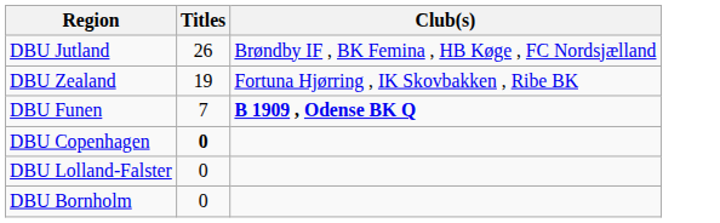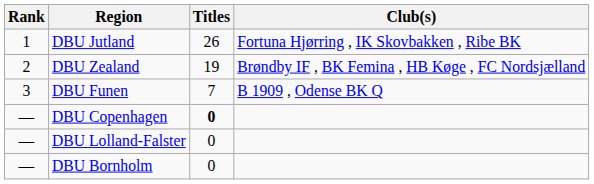+ column: Rank | 1 | 2 | 3 | — | — | —
DBU Jutland | Club(s): Brøndby IF , BK Femina , HB Køge , FC Nordsjælland -> Fortuna Hjørring , IK Skovbakken , Ribe BK
DBU Zealand | Club(s): Fortuna Hjørring , IK Skovbakken , Ribe BK -> Brøndby IF , BK Femina , HB Køge , FC Nordsjælland
DBU Funen | Club(s): bold -> normal
